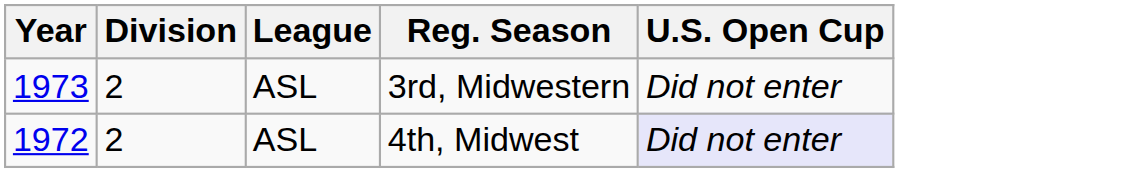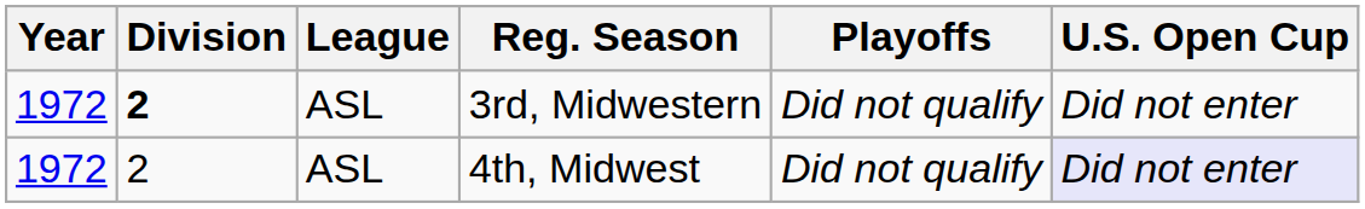+ column: Playoffs | Did not qualify | Did not qualify
3rd, Midwestern | Year: 1973 -> 1972
3rd, Midwestern | Division: normal -> bold
